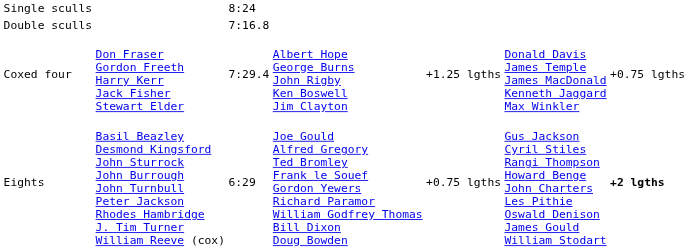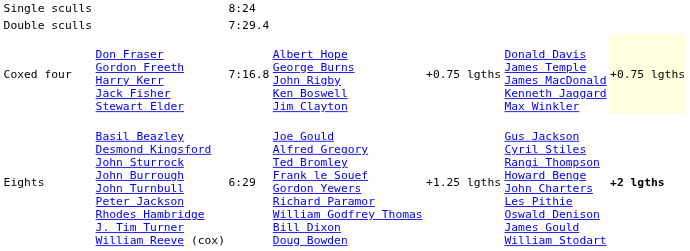Double sculls | column 3: 7:16.8 -> 7:29.4
Coxed four | column 3: 7:29.4 -> 7:16.8
Coxed four | column 5: +1.25 lgths -> +0.75 lgths
Coxed four | column 7: no background -> lightyellow background
Eights | column 5: +0.75 lgths -> +1.25 lgths
